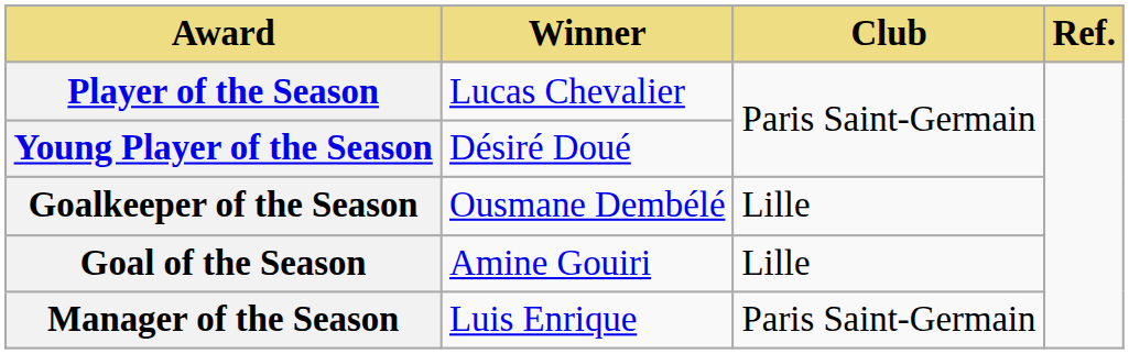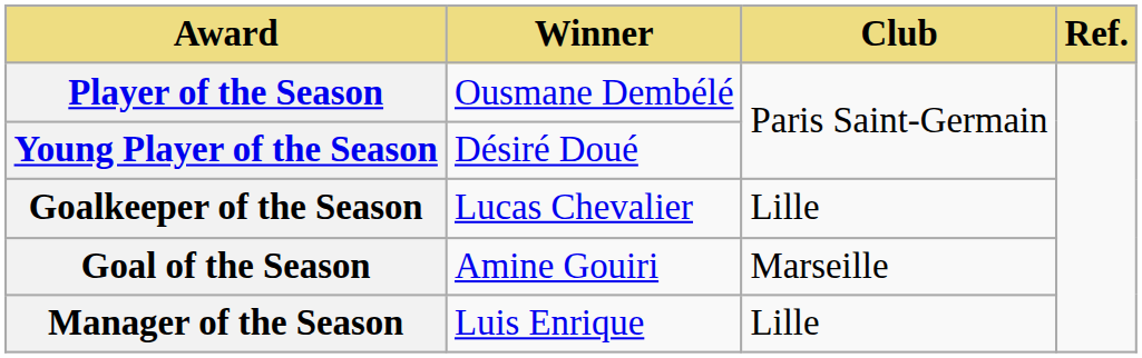Player of the Season | Winner: Lucas Chevalier -> Ousmane Dembélé
Goalkeeper of the Season | Winner: Ousmane Dembélé -> Lucas Chevalier
Goal of the Season | Club: Lille -> Marseille
Manager of the Season | Club: Paris Saint-Germain -> Lille
